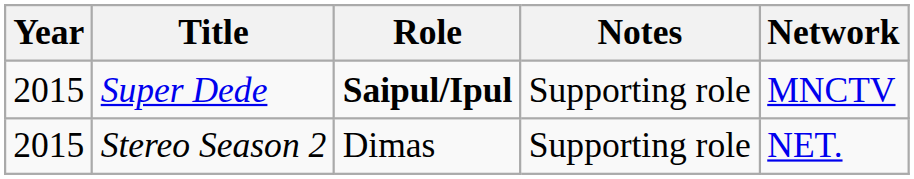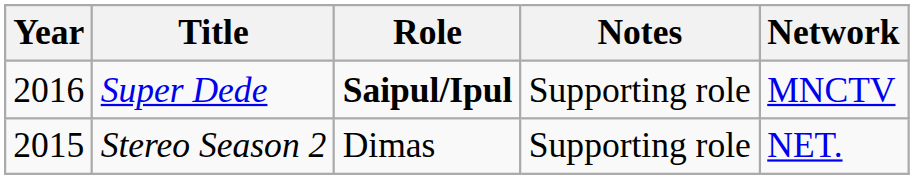Super Dede | Year: 2015 -> 2016
